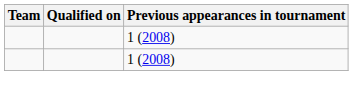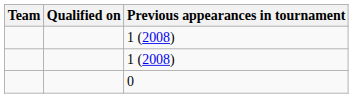+ row: 0
